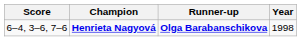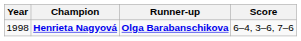columns swapped: Year <-> Score
